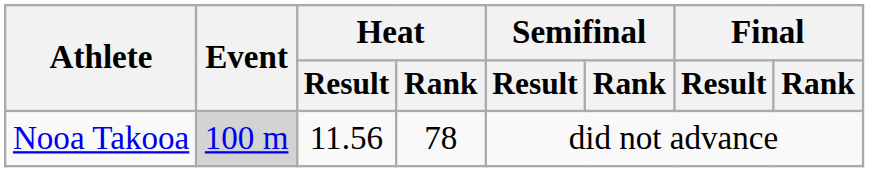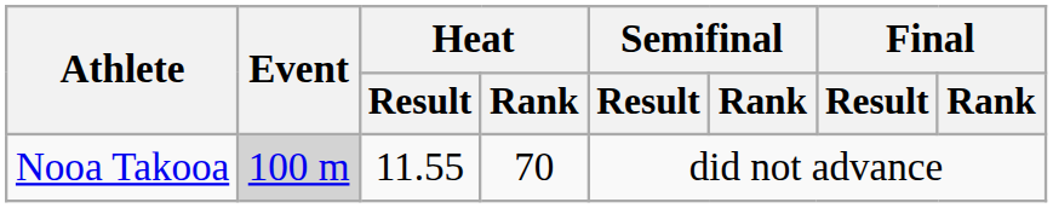Nooa Takooa | Heat / Result: 11.56 -> 11.55
Nooa Takooa | Heat / Rank: 78 -> 70
